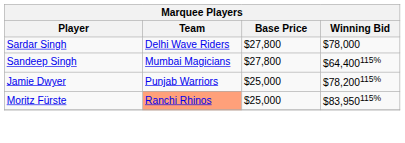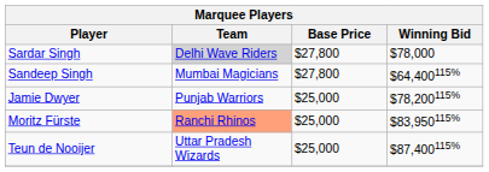Sardar Singh | Team: no background -> lightgrey background
+ row: Teun de Nooijer | Uttar Pradesh Wizards | $25,000 | $87,400115%
